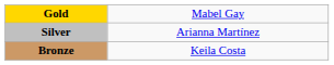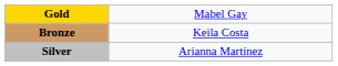rows swapped: Silver <-> Bronze
